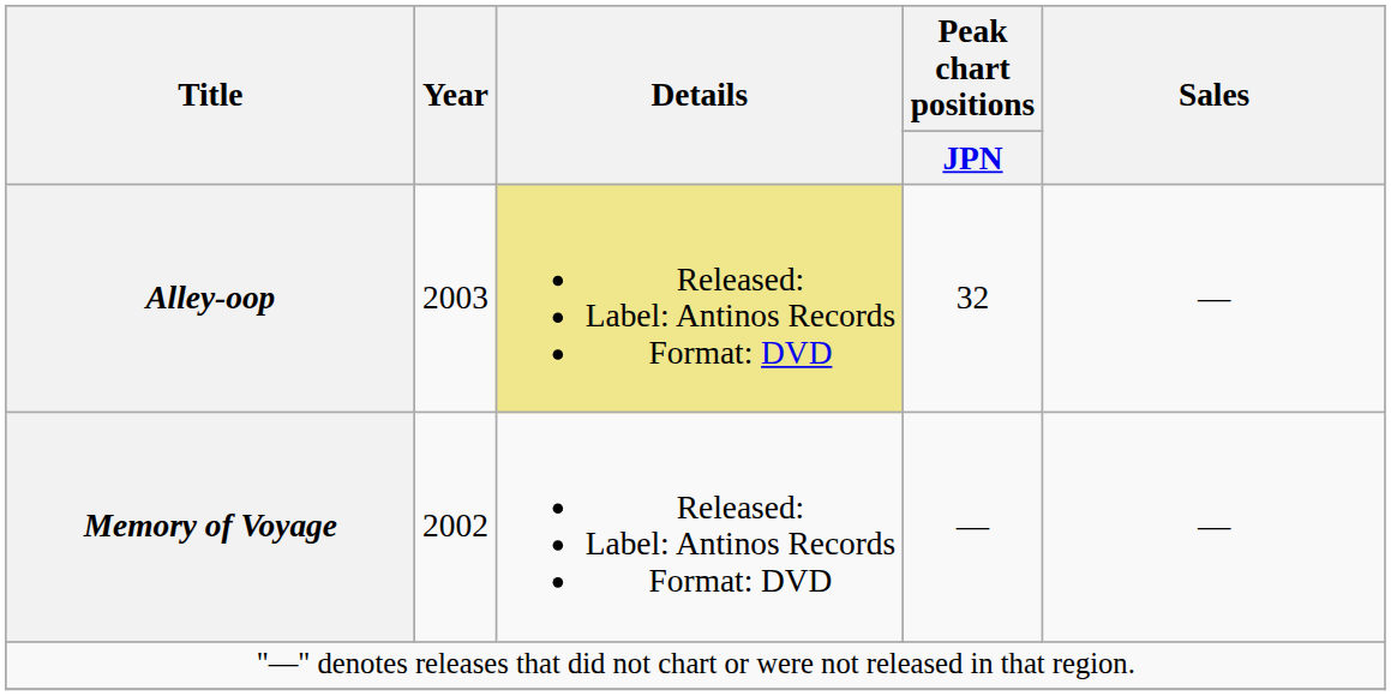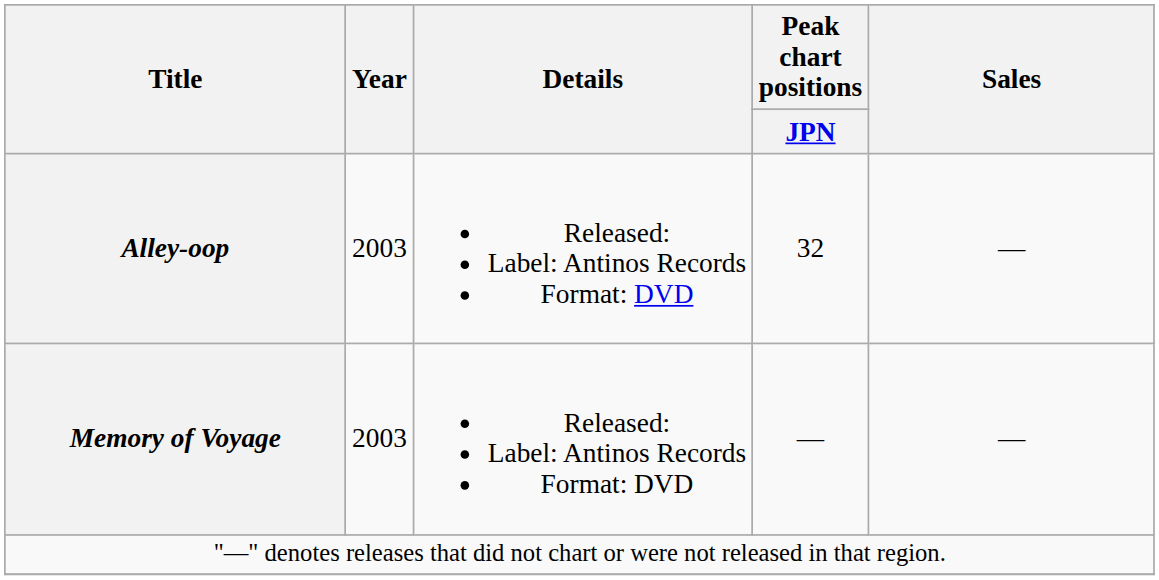Alley-oop | Details: khaki background -> no background
Memory of Voyage | Year: 2002 -> 2003
